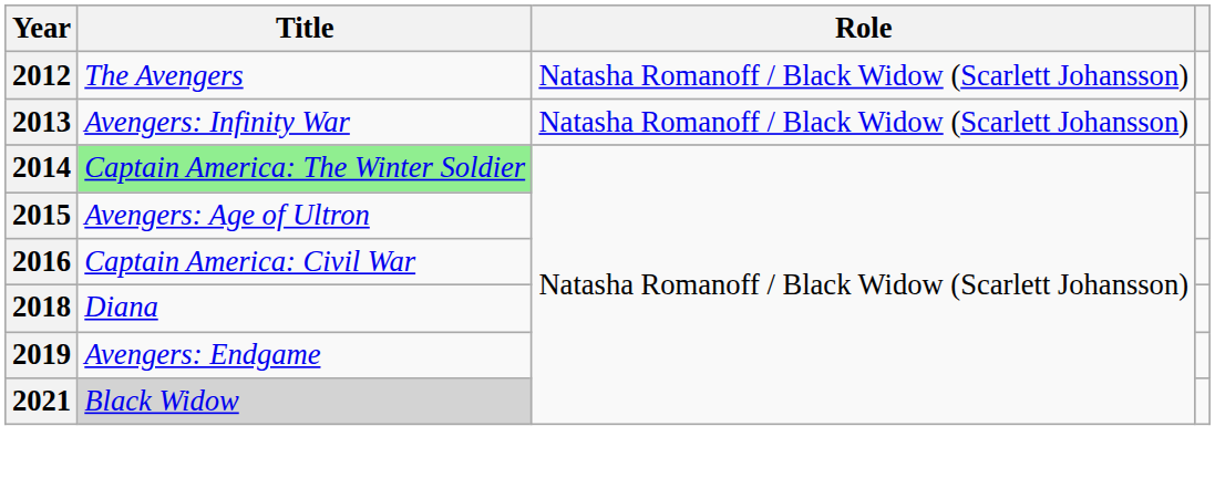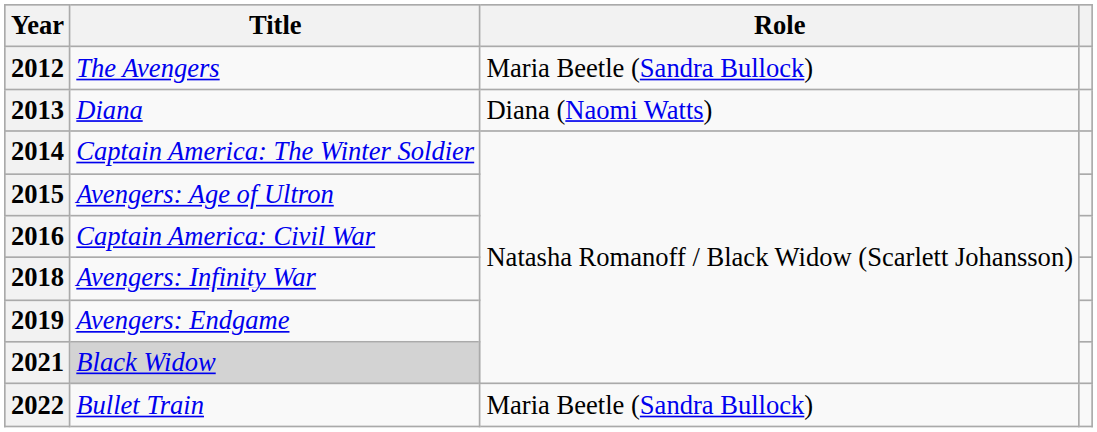2012 | Role: Natasha Romanoff / Black Widow (Scarlett Johansson) -> Maria Beetle (Sandra Bullock)
2013 | Title: Avengers: Infinity War -> Diana
2013 | Role: Natasha Romanoff / Black Widow (Scarlett Johansson) -> Diana (Naomi Watts)
2014 | Title: lightgreen background -> no background
2018 | Title: Diana -> Avengers: Infinity War
+ row: 2022 | Bullet Train | Maria Beetle (Sandra Bullock)
